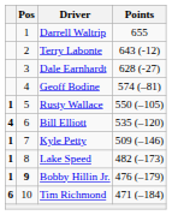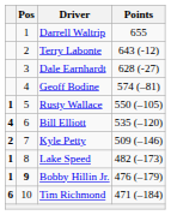Kyle Petty | column 1: 1 -> 2
